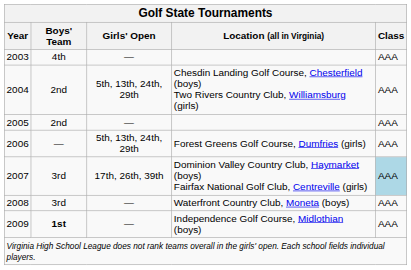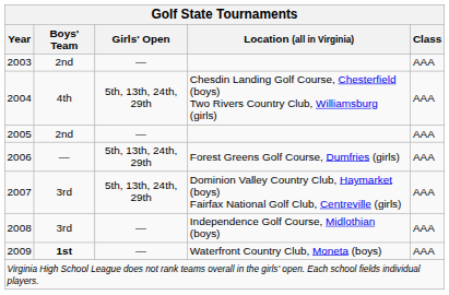2003 | Boys' Team: 4th -> 2nd
2004 | Boys' Team: 2nd -> 4th
2007 | Girls' Open: 17th, 26th, 39th -> 5th, 13th, 24th, 29th
2007 | Class: lightblue background -> no background
2008 | Location (all in Virginia): Waterfront Country Club, Moneta (boys) -> Independence Golf Course, Midlothian (boys)
2009 | Location (all in Virginia): Independence Golf Course, Midlothian (boys) -> Waterfront Country Club, Moneta (boys)
